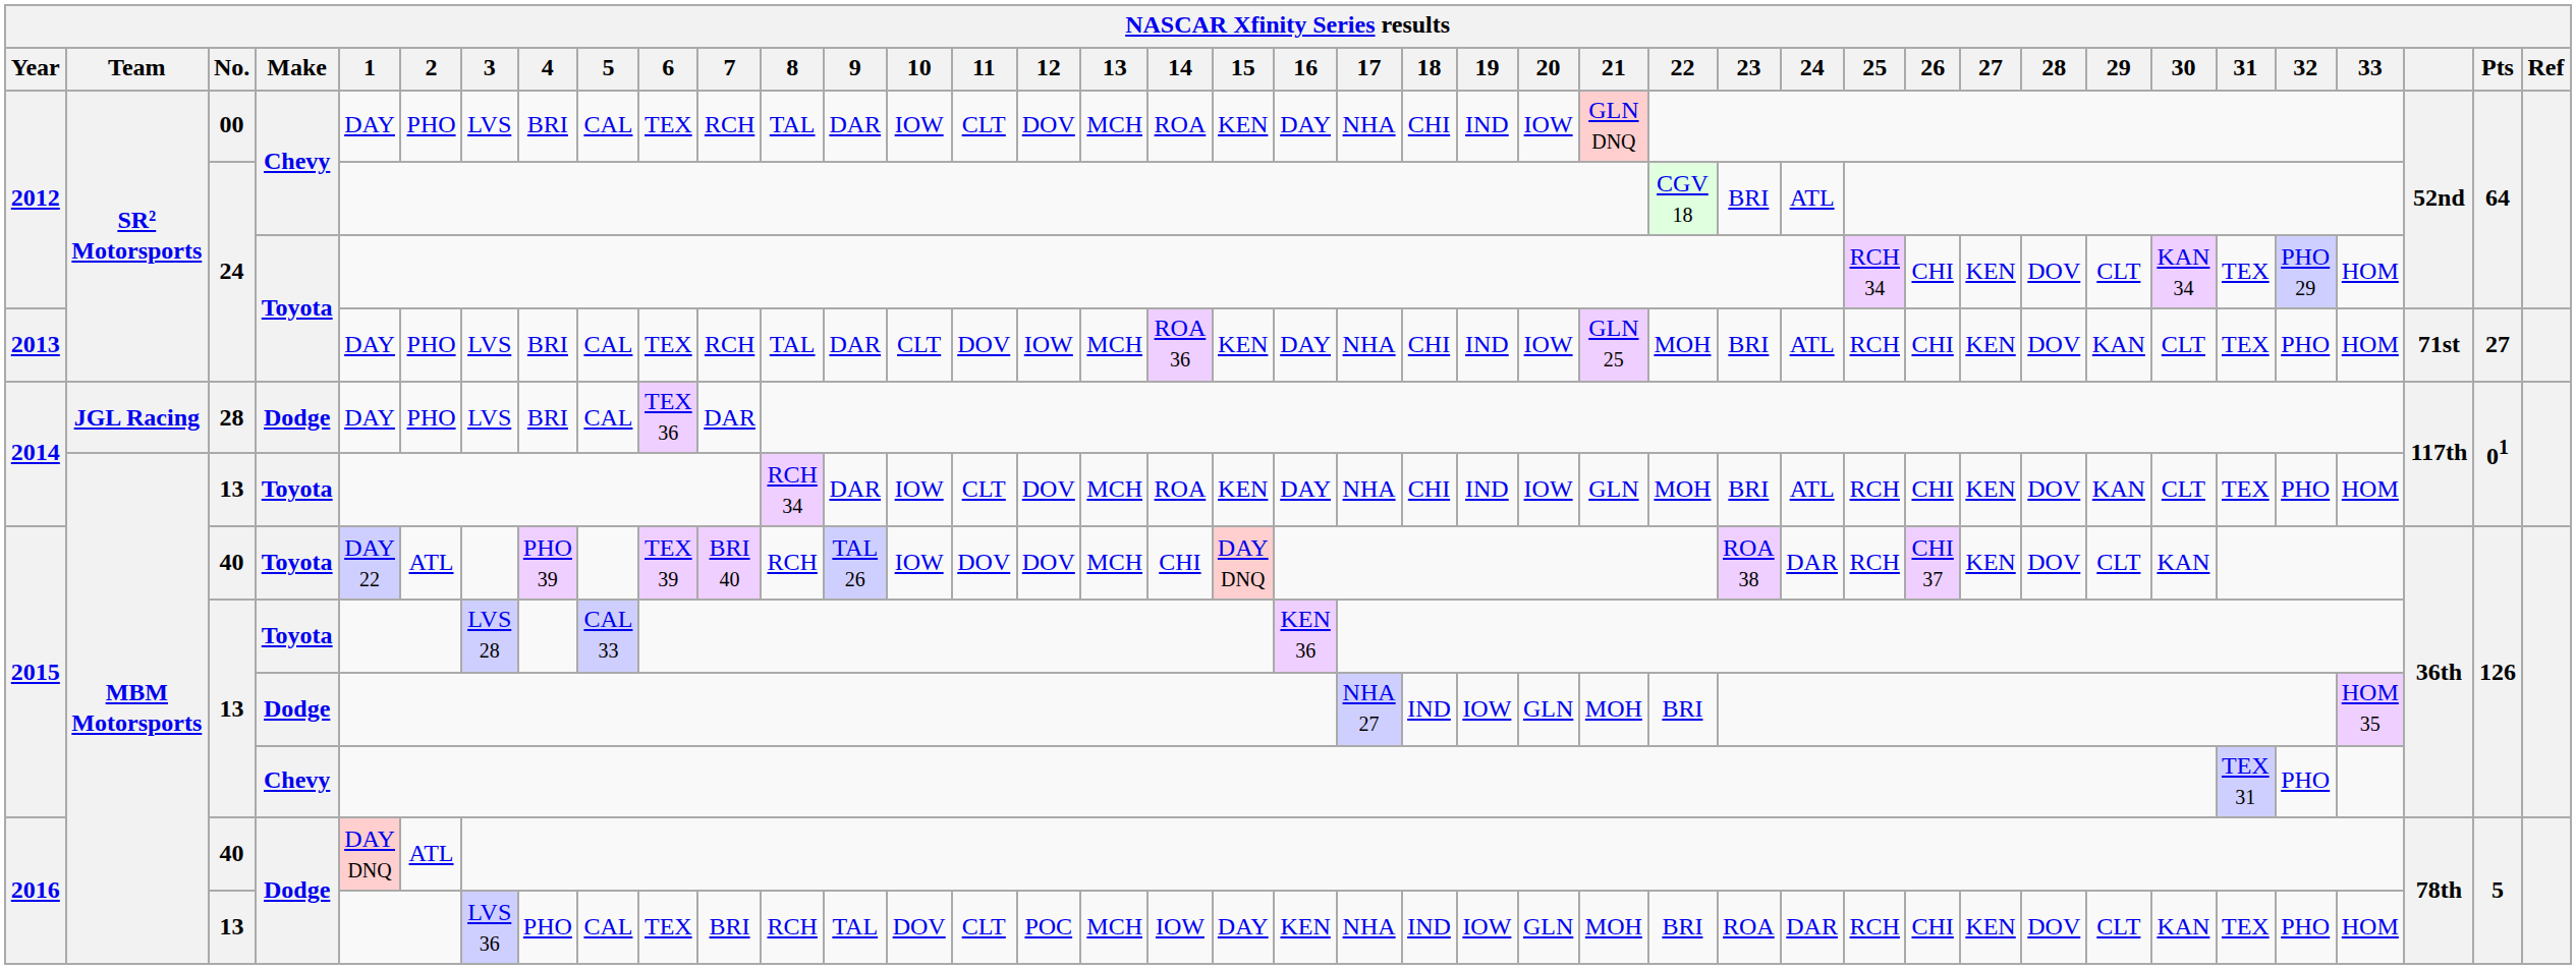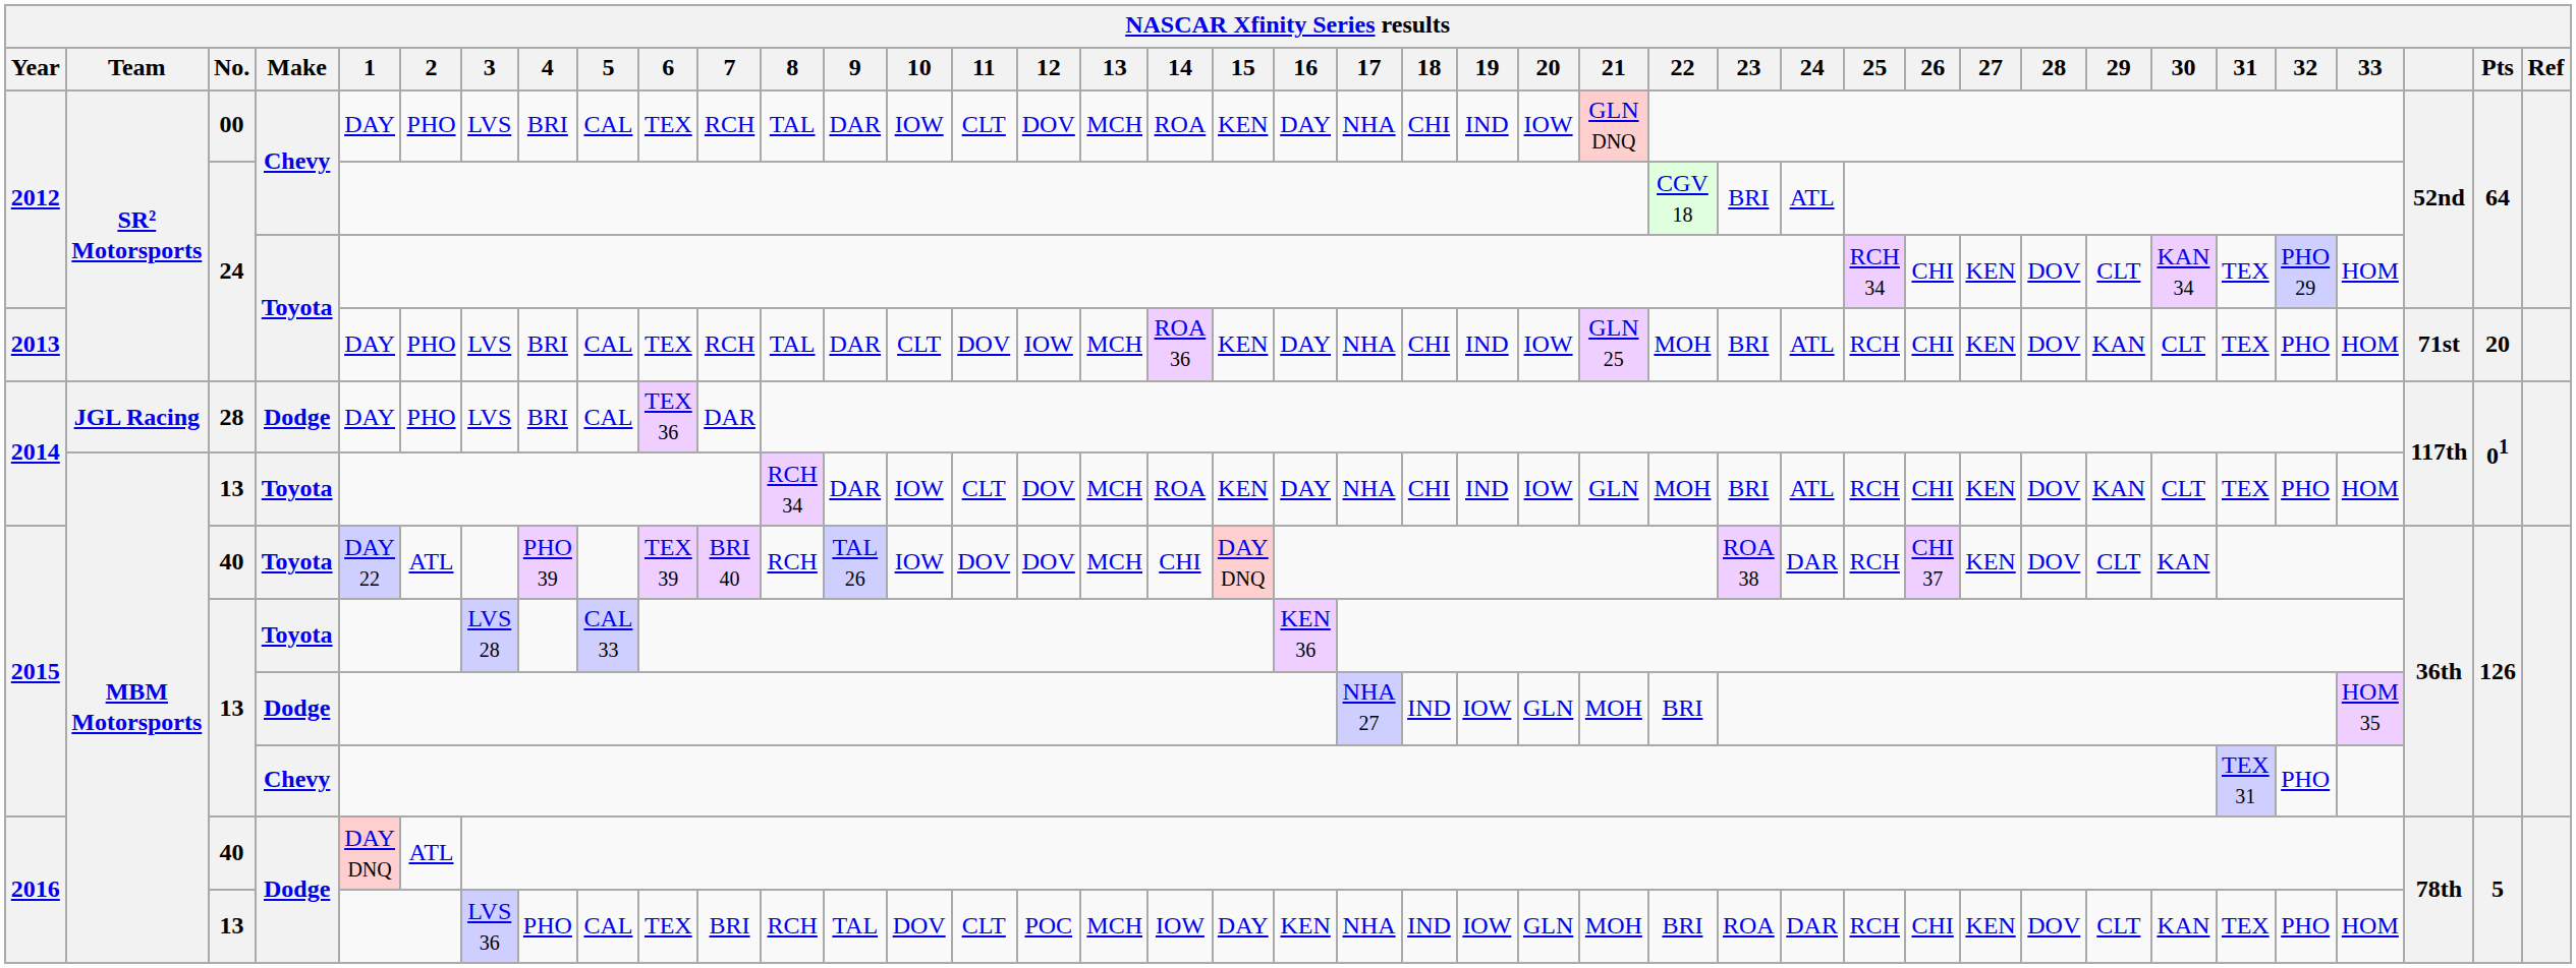2013 | Pts: 27 -> 20
